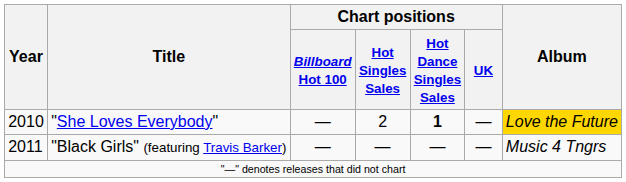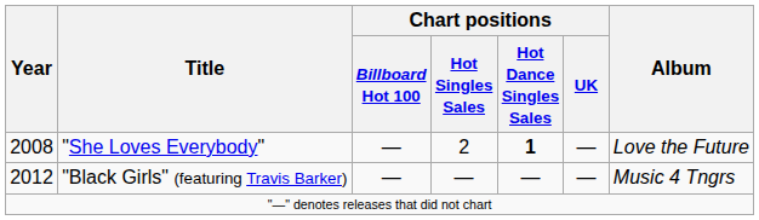"She Loves Everybody" | Year: 2010 -> 2008
"She Loves Everybody" | Album: gold background -> no background
"Black Girls" (featuring Travis Barker) | Year: 2011 -> 2012
